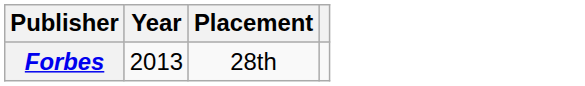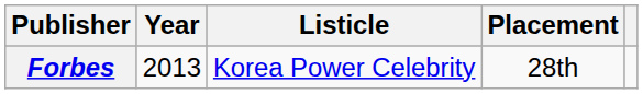+ column: Listicle | Korea Power Celebrity
